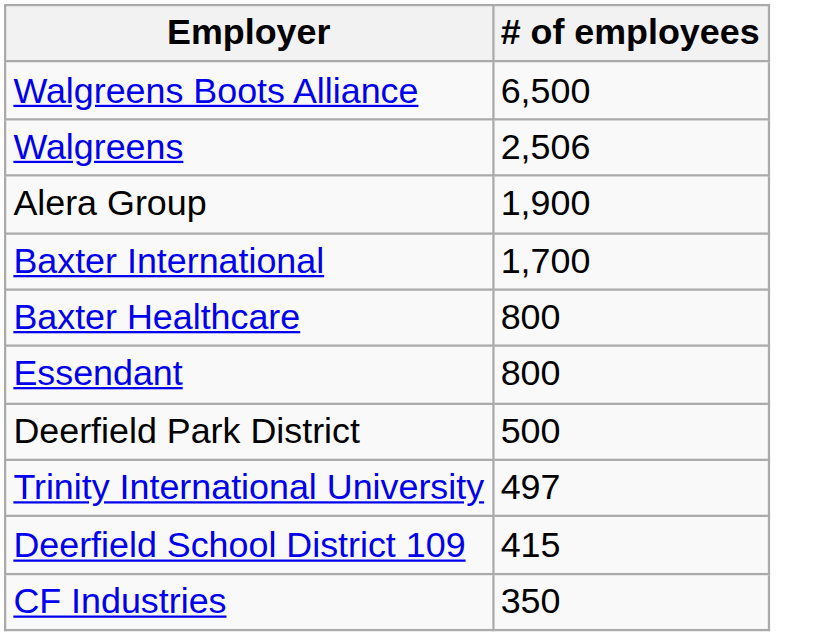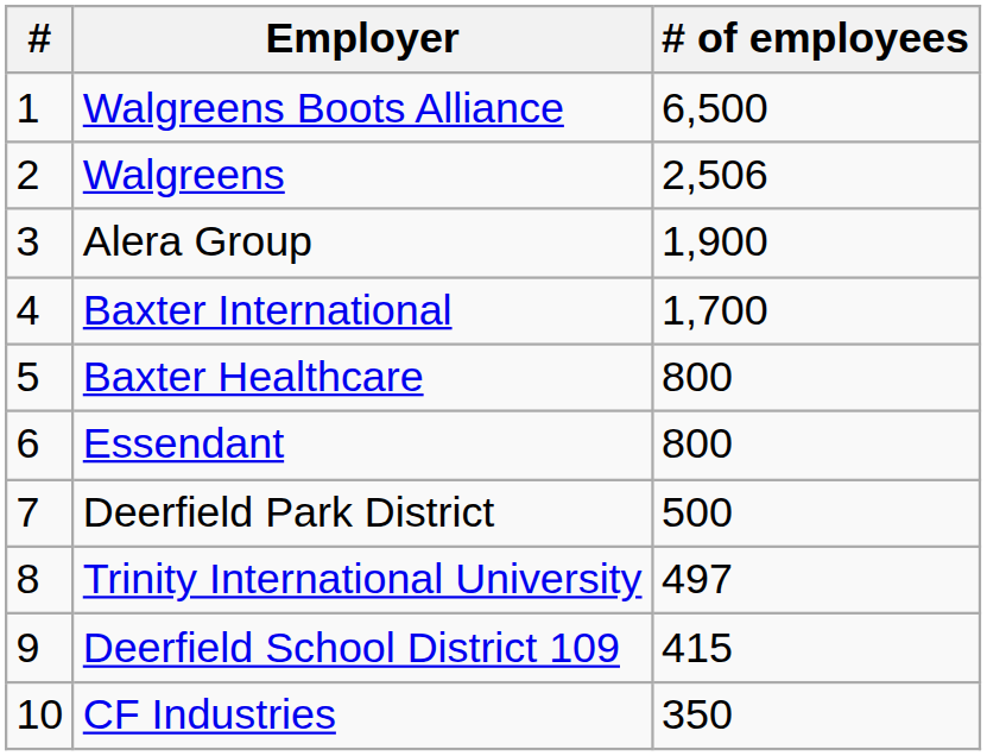+ column: # | 1 | 2 | 3 | 4 | 5 | 6 | 7 | 8 | 9 | 10
